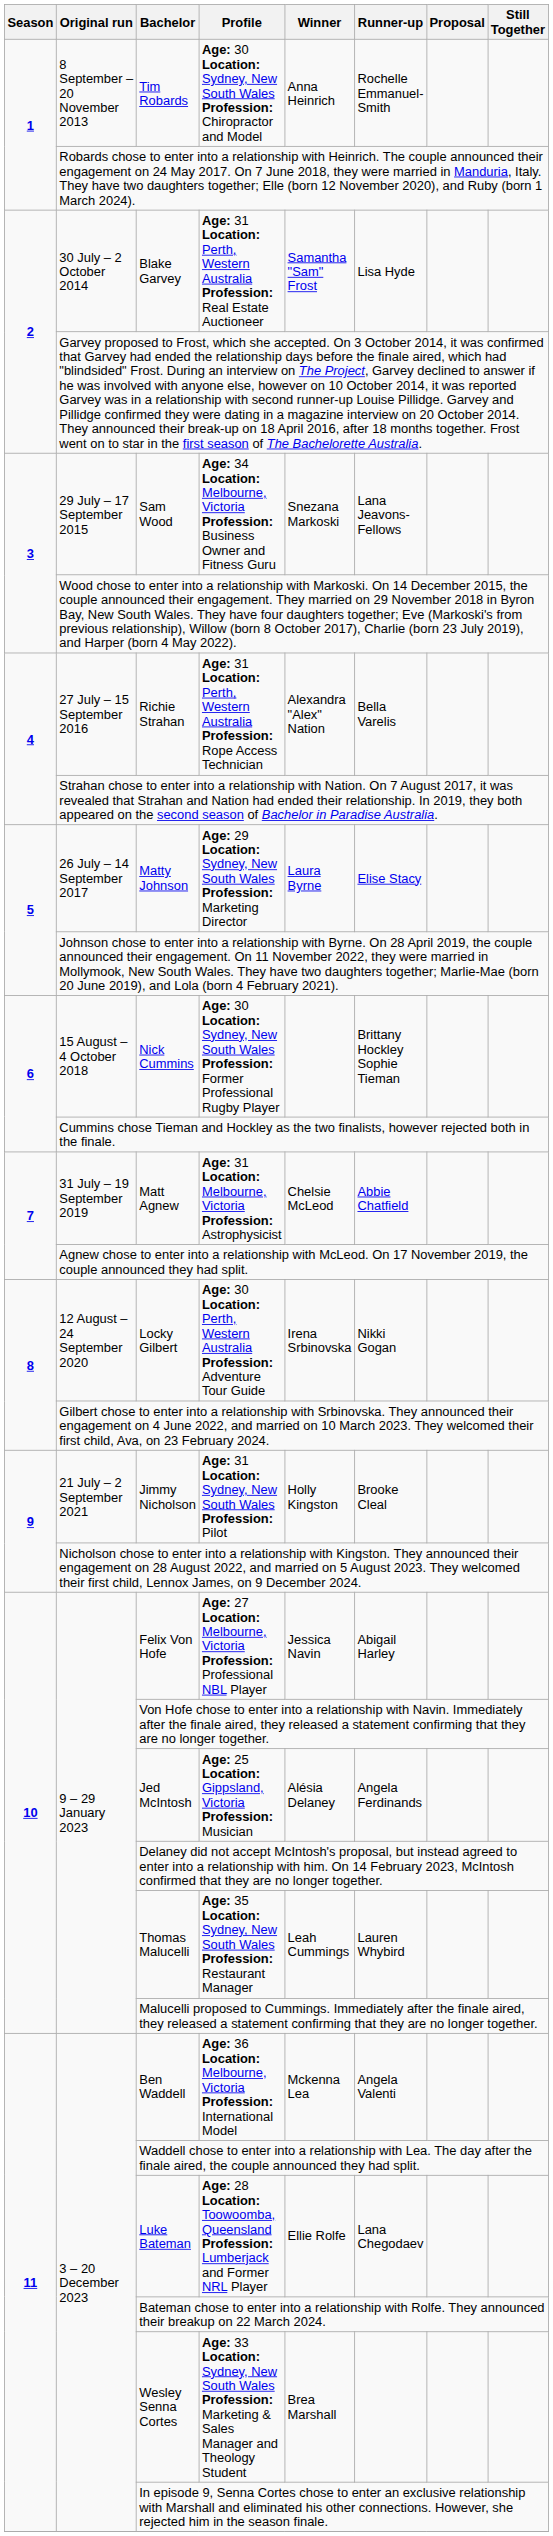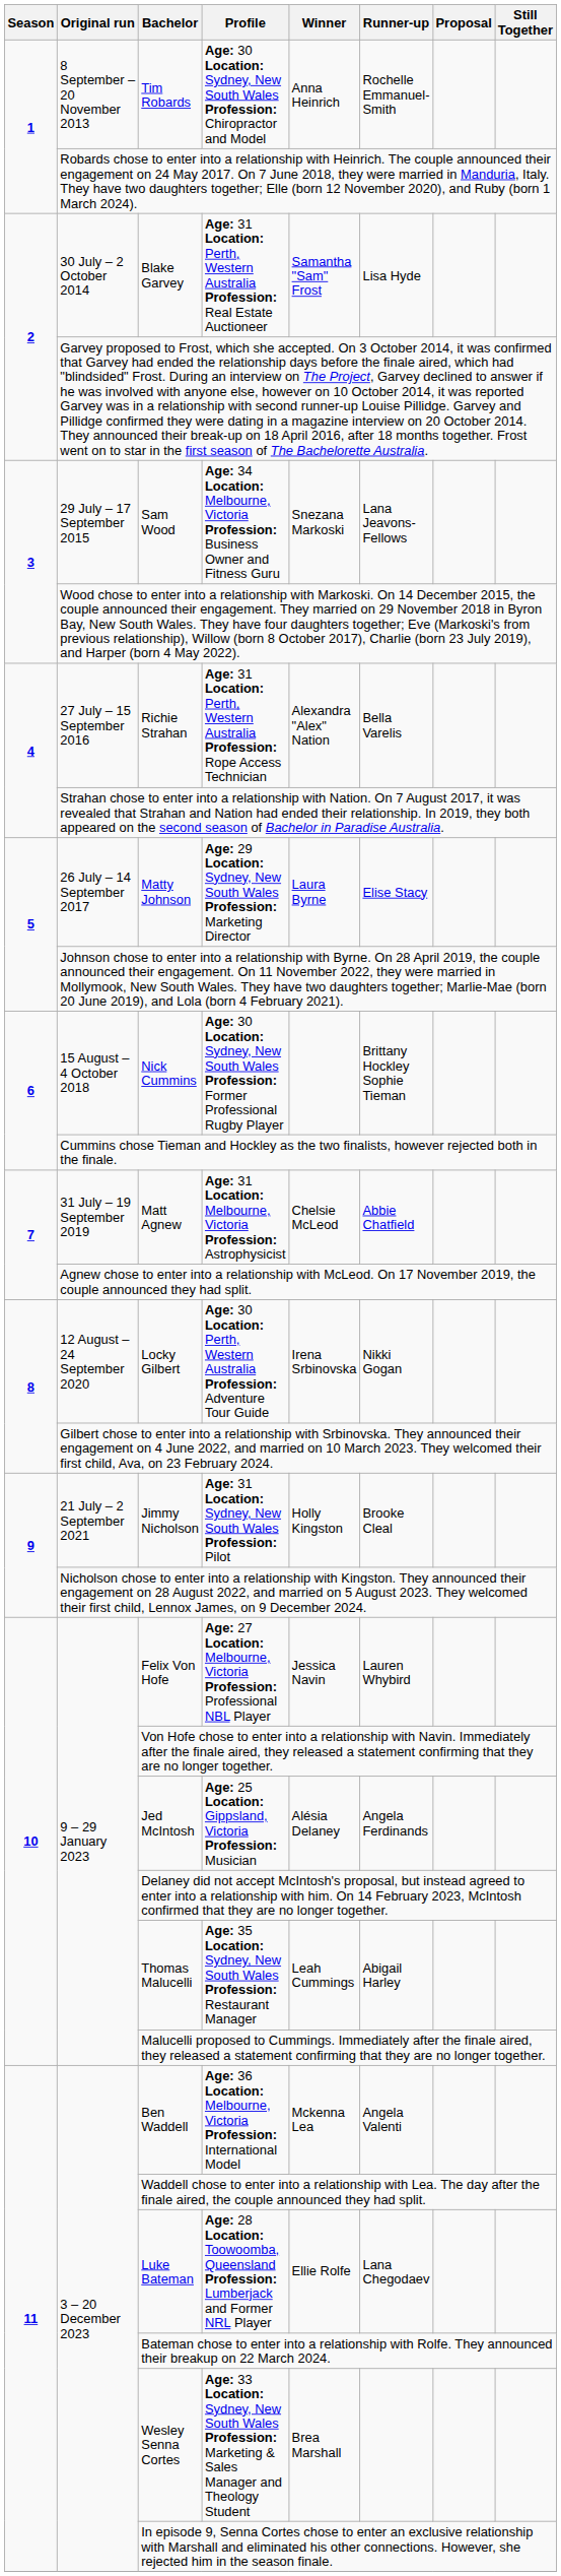Felix Von Hofe | Runner-up: Abigail Harley -> Lauren Whybird
Thomas Malucelli | Runner-up: Lauren Whybird -> Abigail Harley
